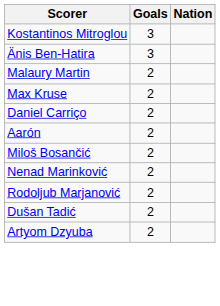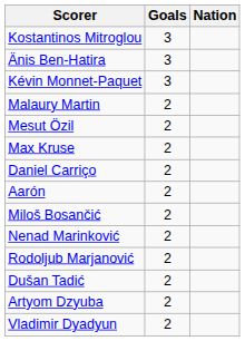+ row: Kévin Monnet-Paquet | 3
+ row: Mesut Özil | 2
+ row: Vladimir Dyadyun | 2
